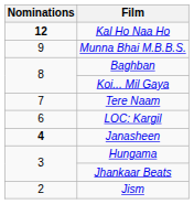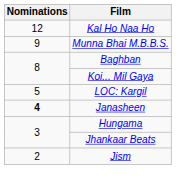Kal Ho Naa Ho | Nominations: bold -> normal
- row: 7 | Tere Naam
LOC: Kargil | Nominations: 6 -> 5
